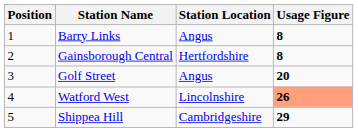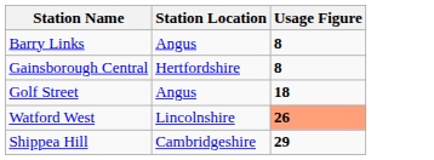- column: Position | 1 | 2 | 3 | 4 | 5
Golf Street | Usage Figure: 20 -> 18
